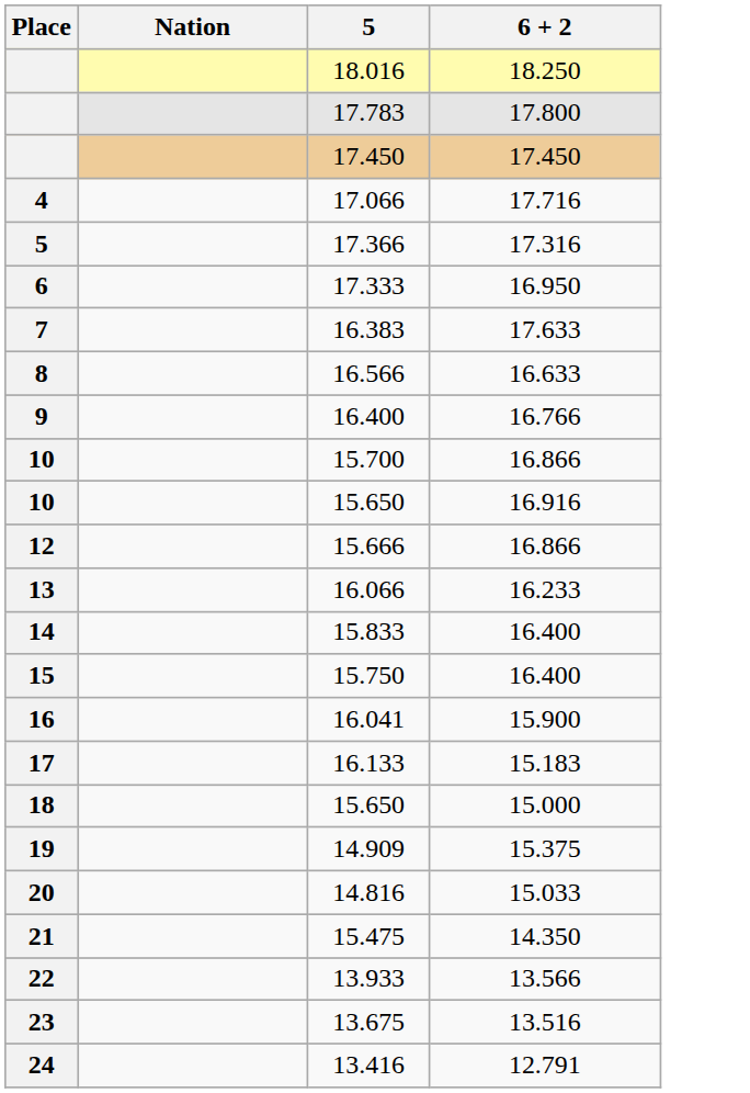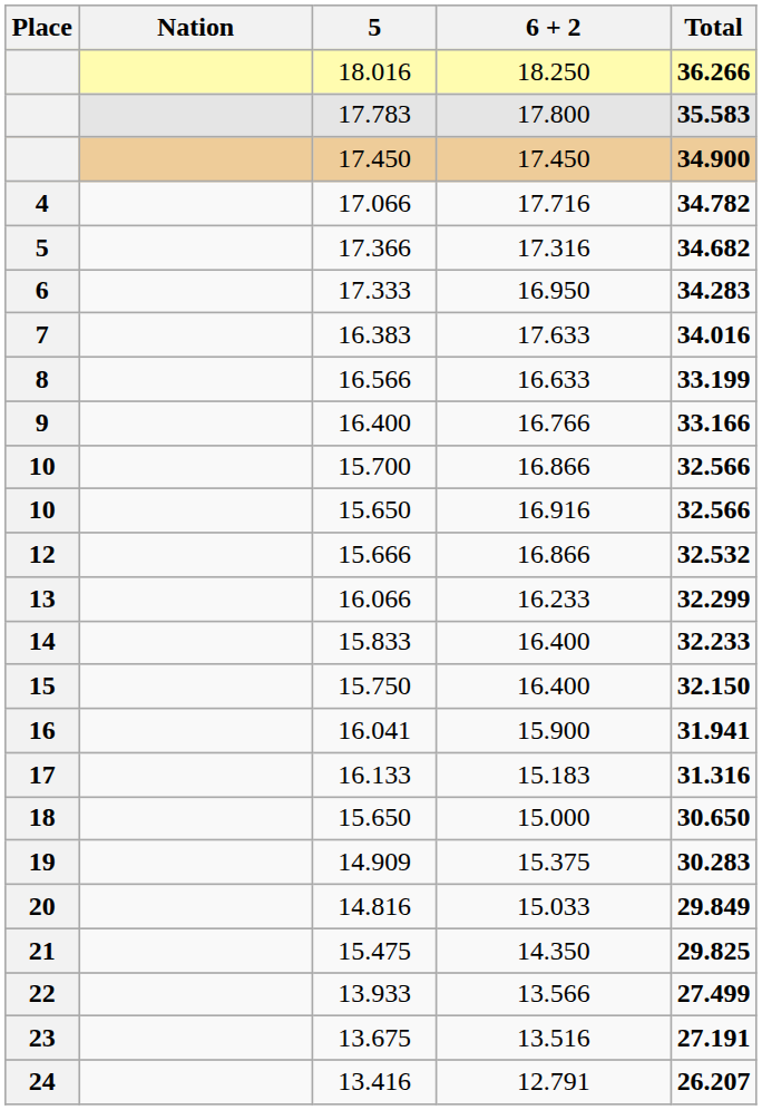+ column: Total | 36.266 | 35.583 | 34.900 | 34.782 | 34.682 | 34.283 | 34.016 | 33.199 | 33.166 | 32.566 | 32.566 | 32.532 | 32.299 | 32.233 | 32.150 | 31.941 | 31.316 | 30.650 | 30.283 | 29.849 | 29.825 | 27.499 | 27.191 | 26.207
